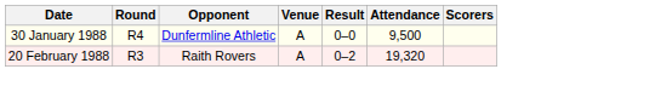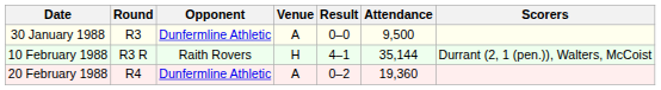30 January 1988 | Round: R4 -> R3
+ row: 10 February 1988 | R3 R | Raith Rovers | H | 4–1 | 35,144 | Durrant (2, 1 (pen.)), Walters, McCoist
20 February 1988 | Round: R3 -> R4
20 February 1988 | Opponent: Raith Rovers -> Dunfermline Athletic
20 February 1988 | Attendance: 19,320 -> 19,360
